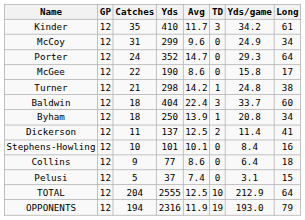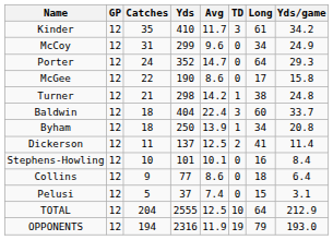columns swapped: Long <-> Yds/game
